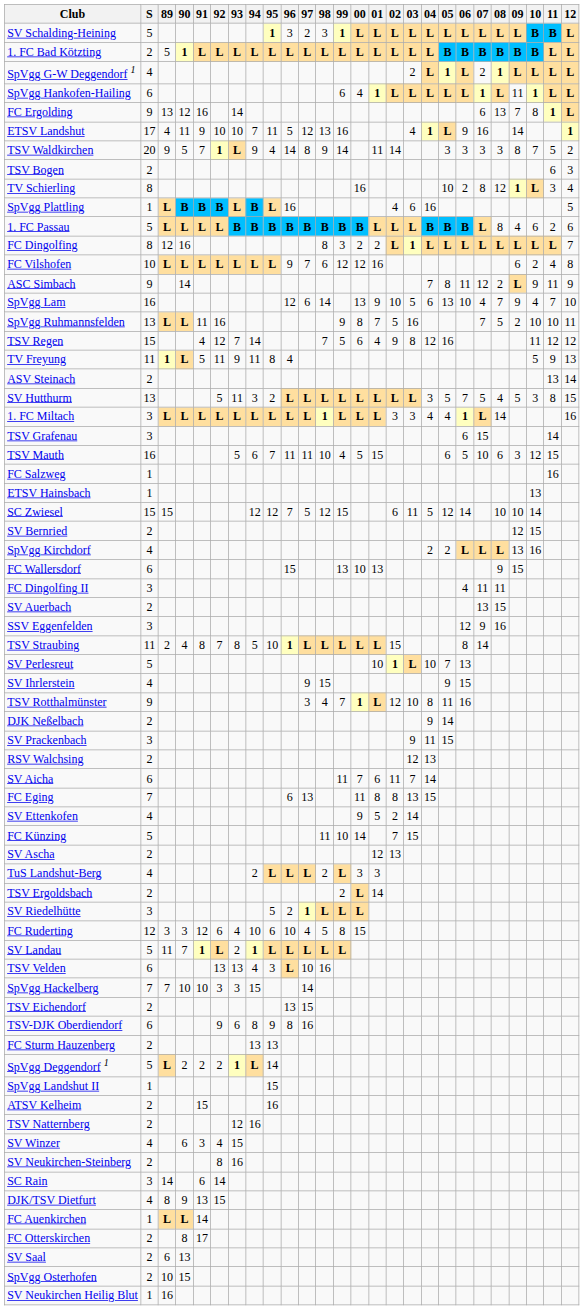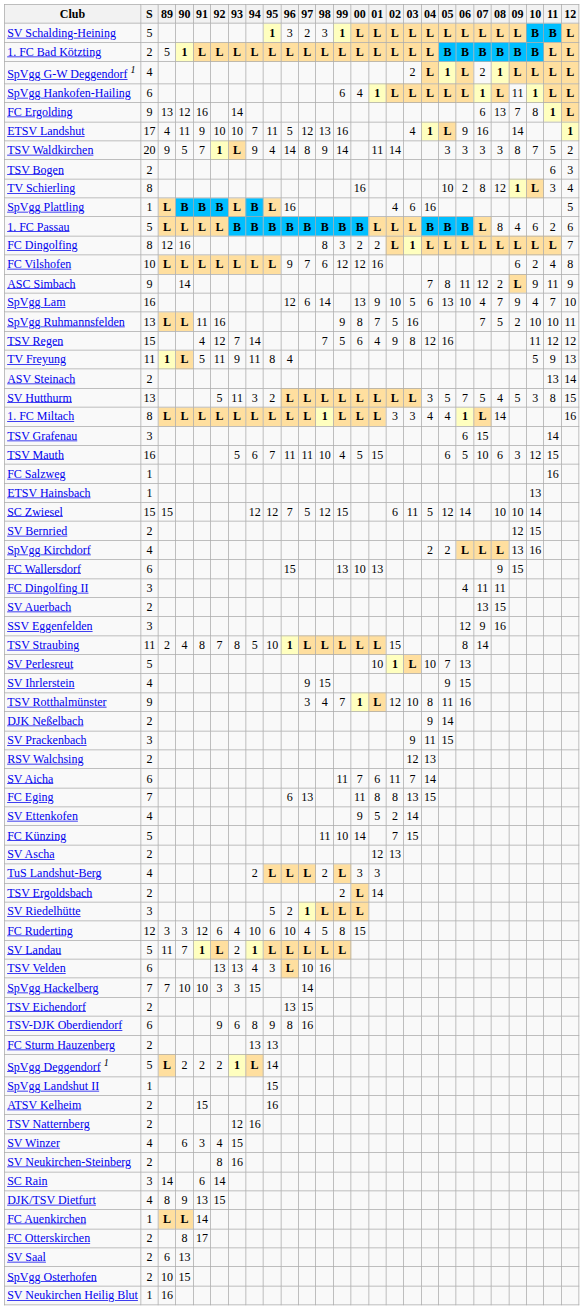1. FC Miltach | S: 3 -> 8
